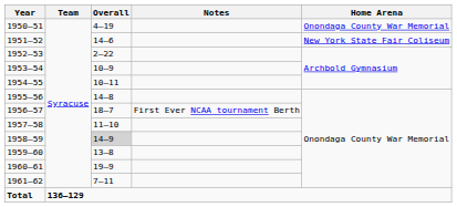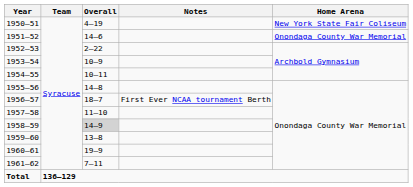1950–51 | Home Arena: Onondaga County War Memorial -> New York State Fair Coliseum
1951–52 | Home Arena: New York State Fair Coliseum -> Onondaga County War Memorial
